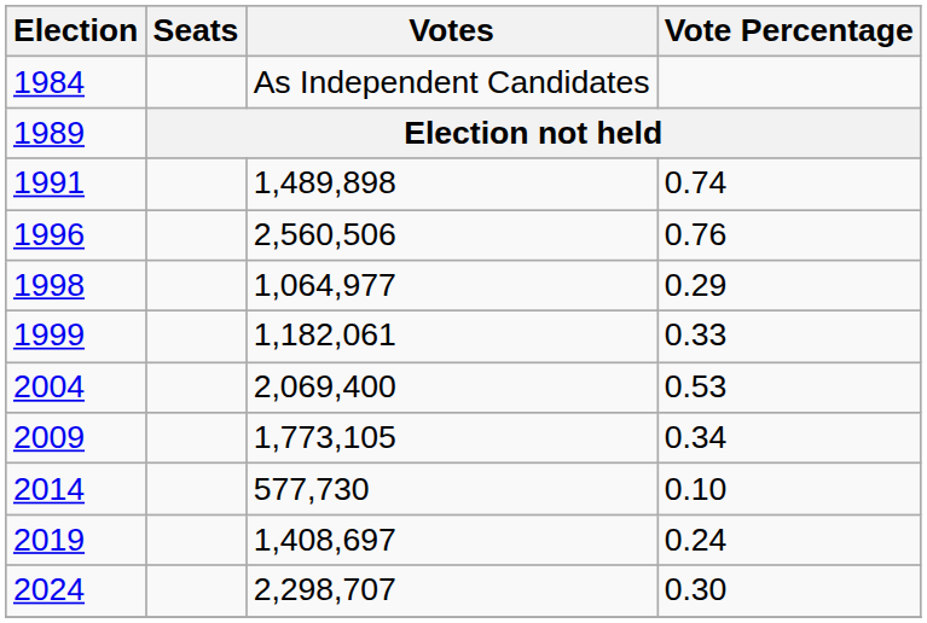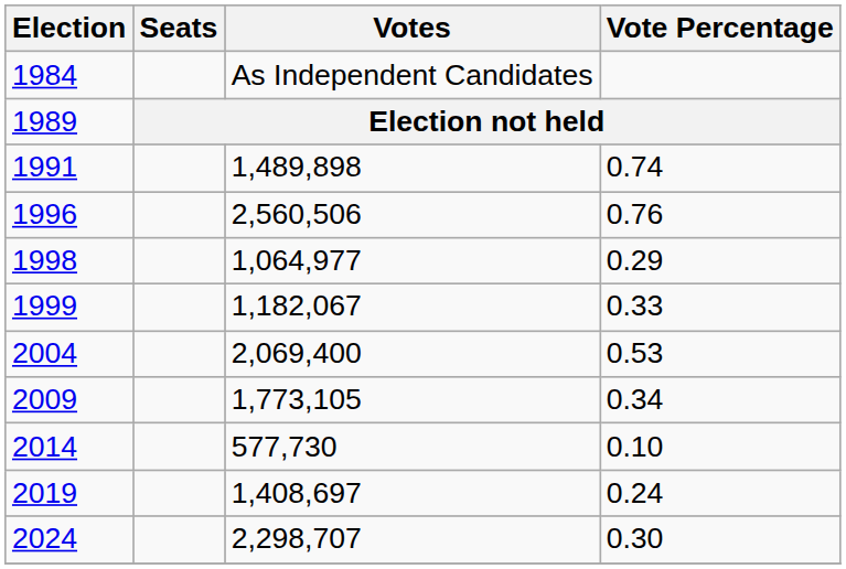1999 | Votes: 1,182,061 -> 1,182,067
